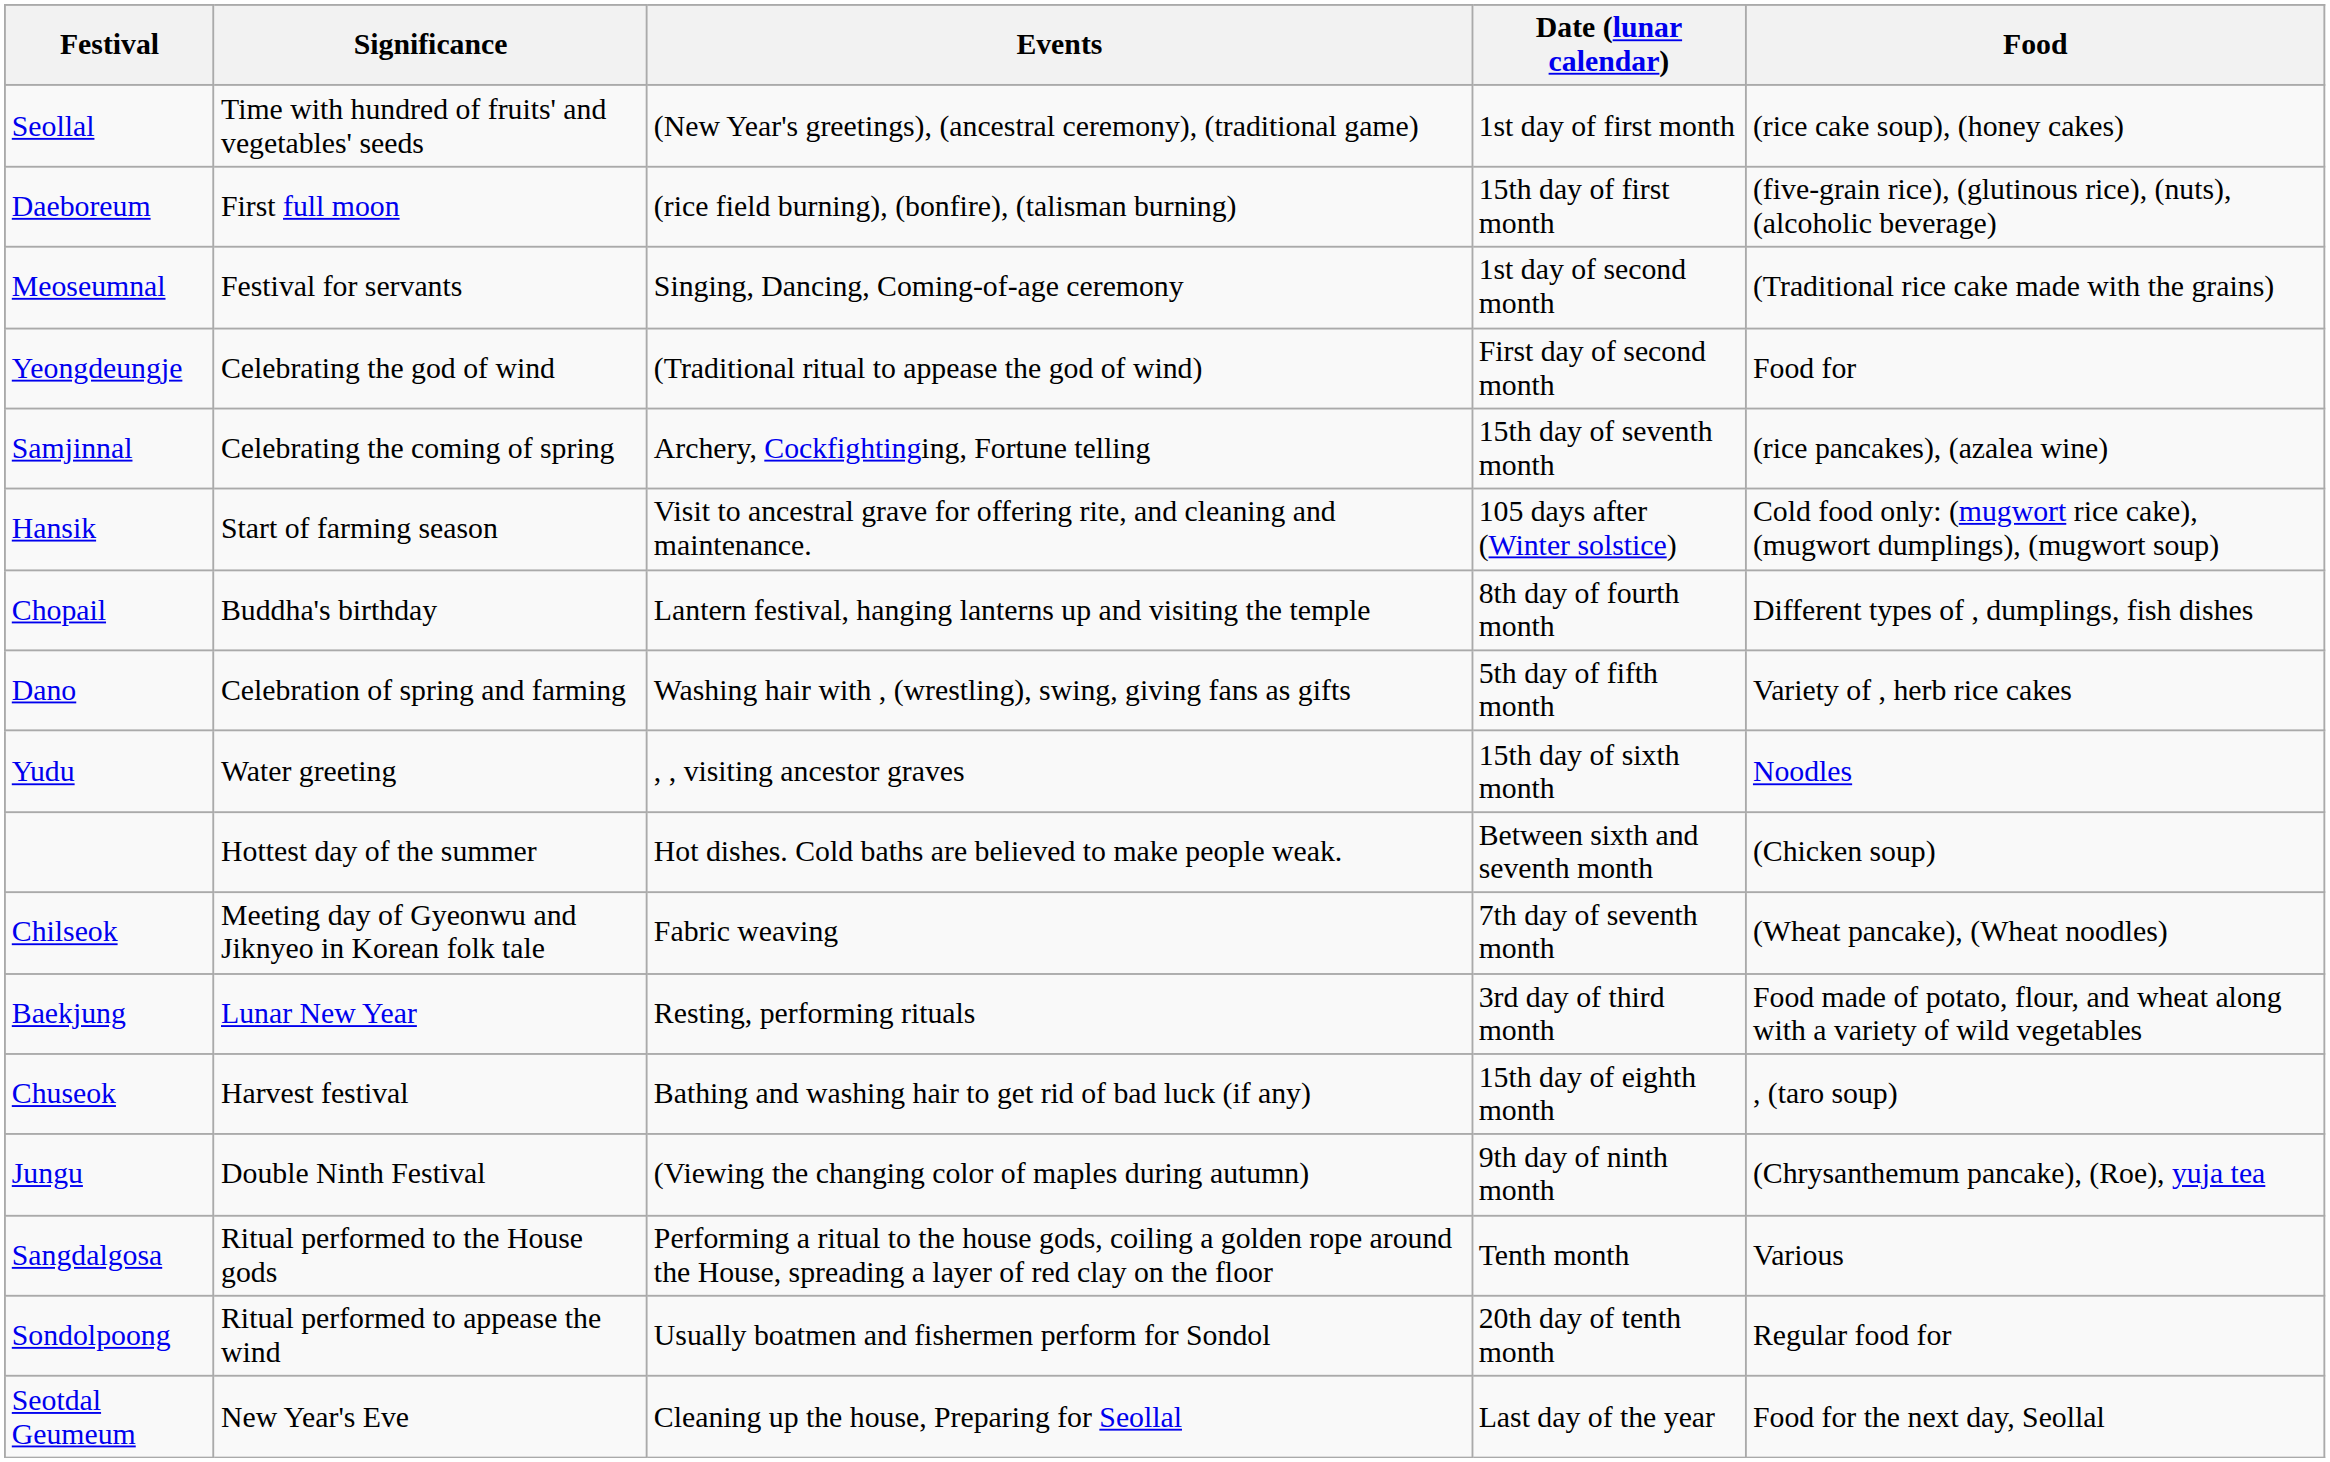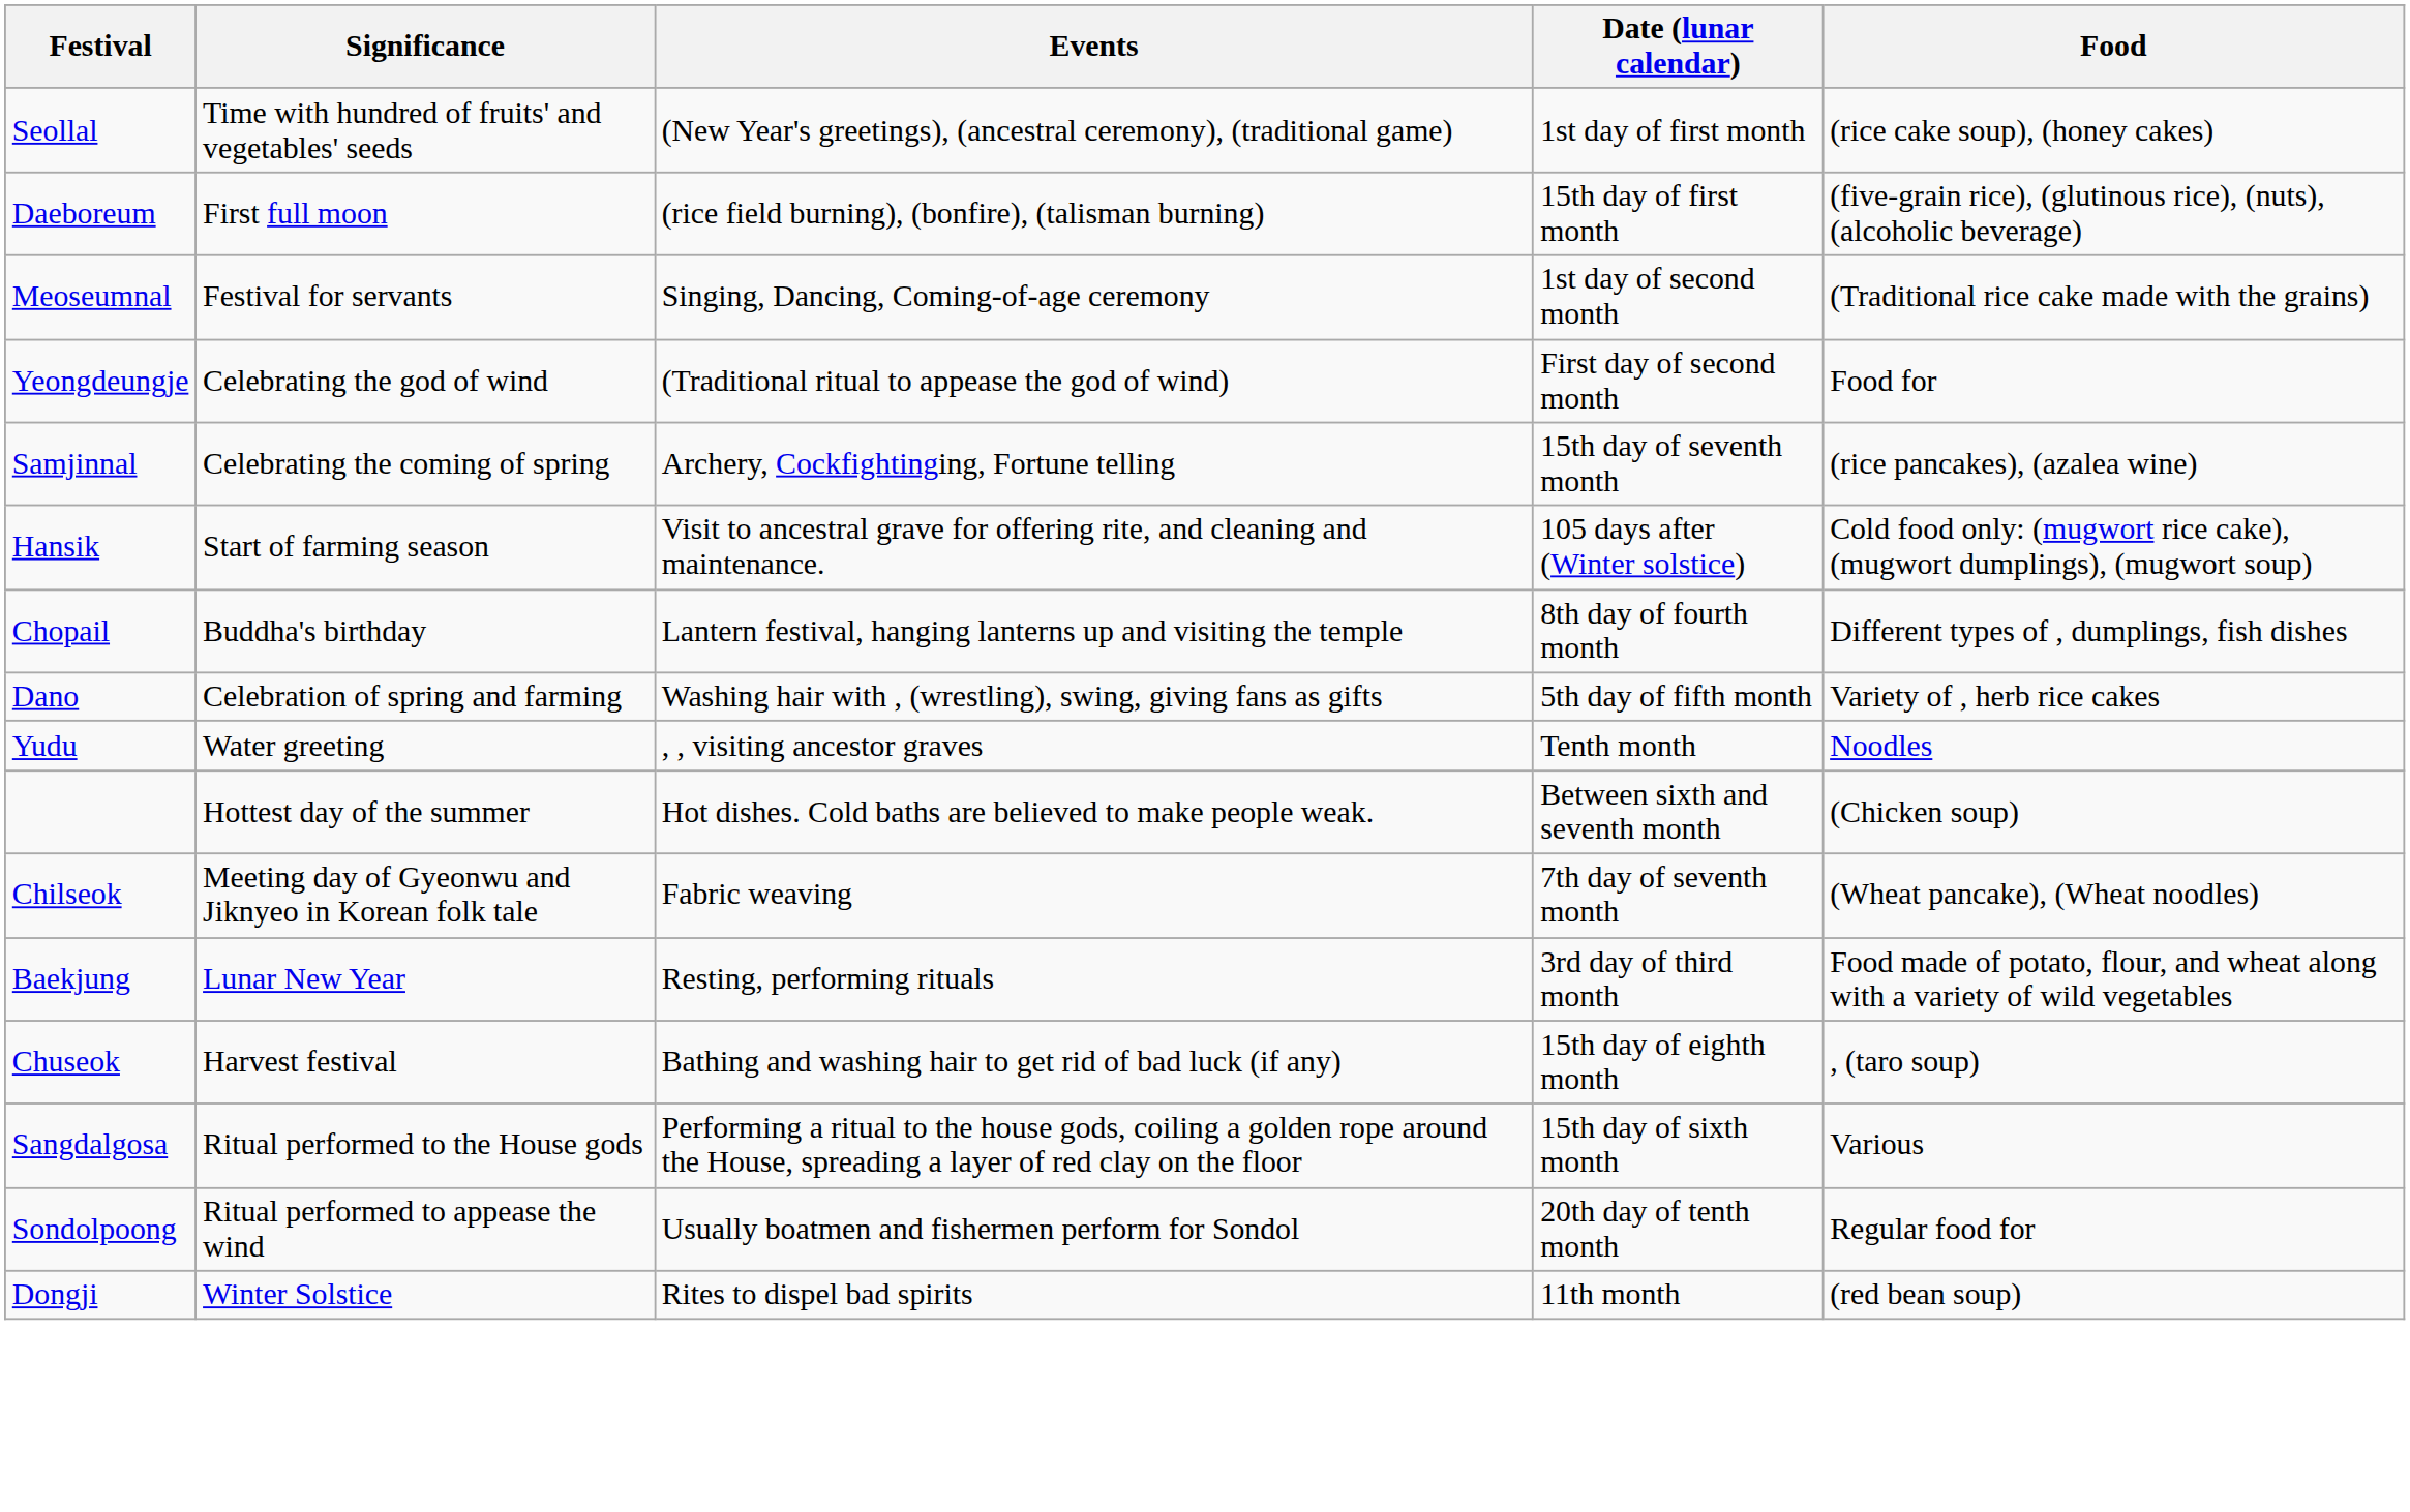Yudu | Date (lunar calendar): 15th day of sixth month -> Tenth month
- row: Jungu | Double Ninth Festival | (Viewing the changing color of maples during autumn) | 9th day of ninth month | (Chrysanthemum pancake), (Roe), yuja tea
Sangdalgosa | Date (lunar calendar): Tenth month -> 15th day of sixth month
+ row: Dongji | Winter Solstice | Rites to dispel bad spirits | 11th month | (red bean soup)
- row: Seotdal Geumeum | New Year's Eve | Cleaning up the house, Preparing for Seollal | Last day of the year | Food for the next day, Seollal
